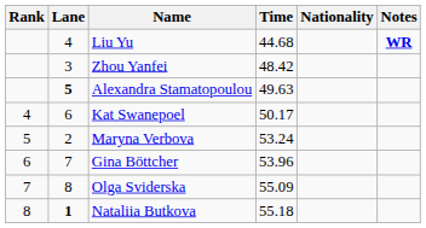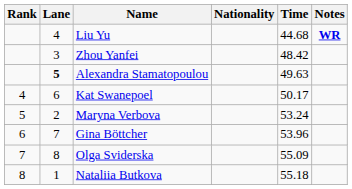columns swapped: Nationality <-> Time
Nataliia Butkova | Lane: bold -> normal
